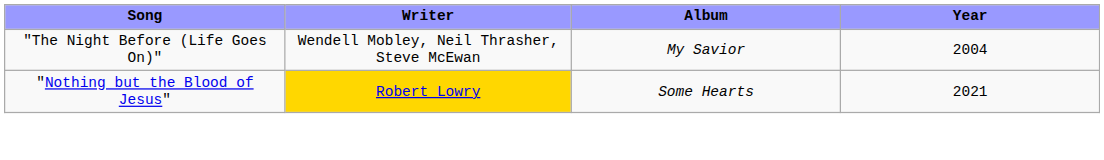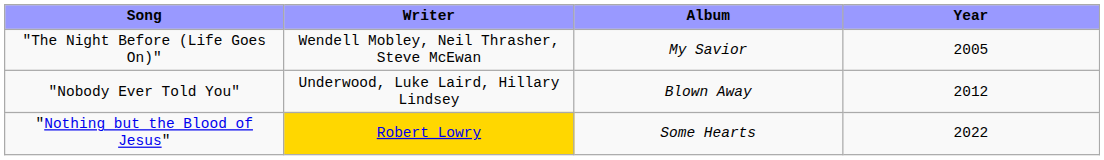"The Night Before (Life Goes On)" | Year: 2004 -> 2005
+ row: "Nobody Ever Told You" | Underwood, Luke Laird, Hillary Lindsey | Blown Away | 2012
"Nothing but the Blood of Jesus" | Year: 2021 -> 2022
